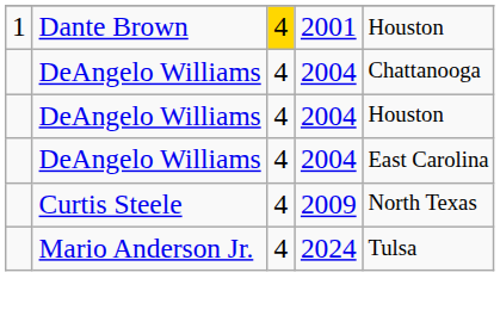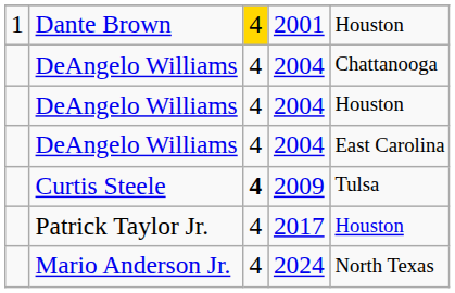Curtis Steele | column 3: normal -> bold
Curtis Steele | column 5: North Texas -> Tulsa
+ row: Patrick Taylor Jr. | 4 | 2017 | Houston
Mario Anderson Jr. | column 5: Tulsa -> North Texas
